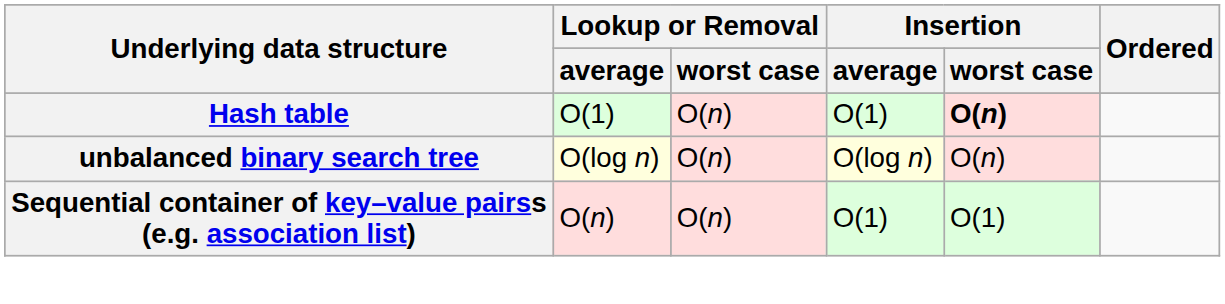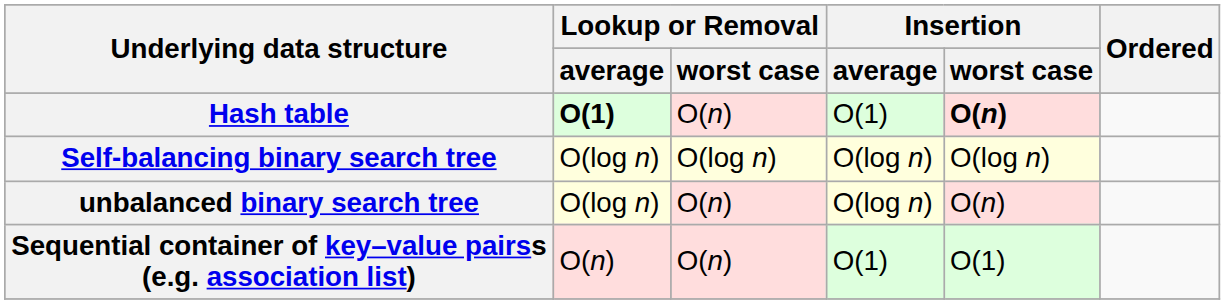Hash table | Lookup or Removal / average: normal -> bold
+ row: Self-balancing binary search tree | O(log n) | O(log n) | O(log n) | O(log n)
